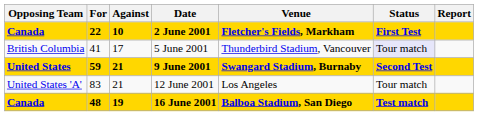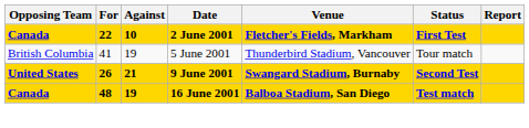5 June 2001 | Against: 17 -> 19
5 June 2001 | Status: lavender background -> no background
9 June 2001 | For: 59 -> 26
- row: United States 'A' | 83 | 21 | 12 June 2001 | Los Angeles | Tour match
